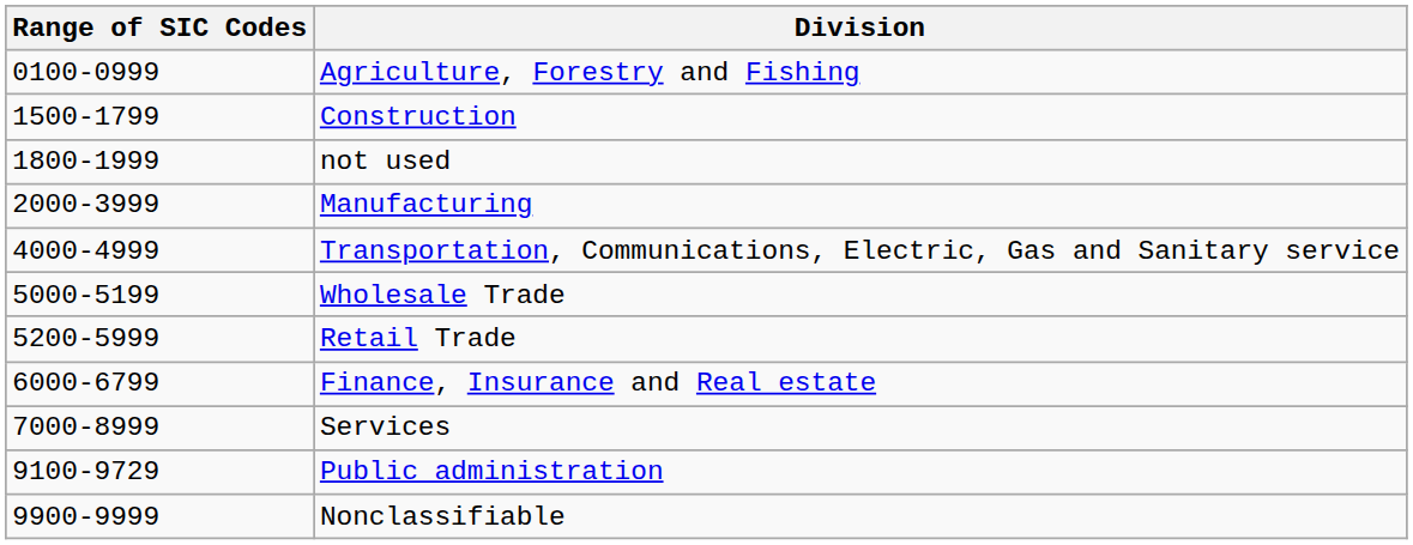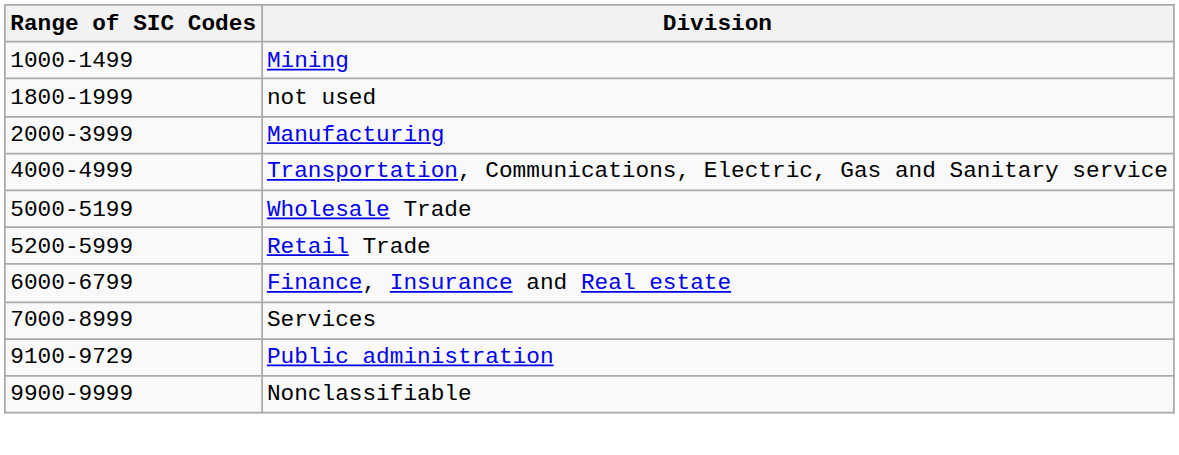- row: 0100-0999 | Agriculture, Forestry and Fishing
+ row: 1000-1499 | Mining
- row: 1500-1799 | Construction
